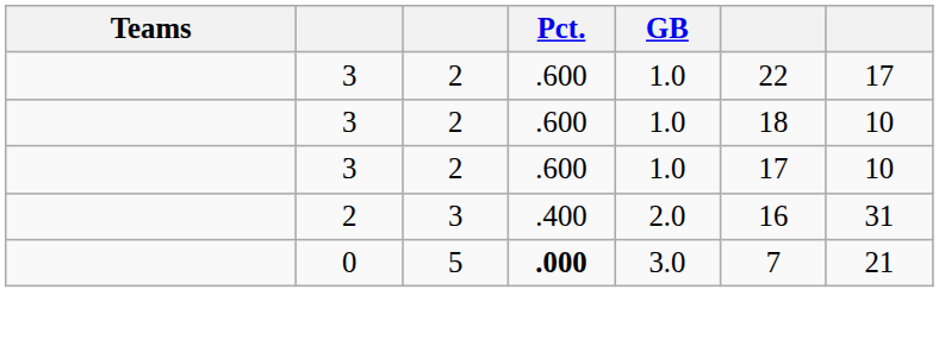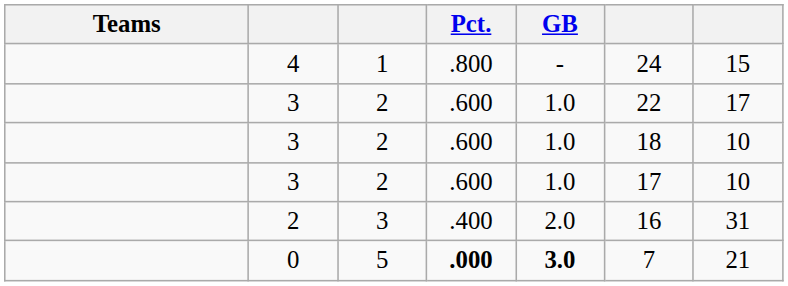+ row: 4 | 1 | .800 | - | 24 | 15
0 | GB: normal -> bold
